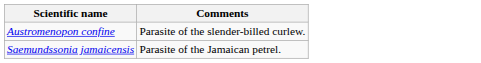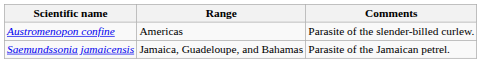+ column: Range | Americas | Jamaica, Guadeloupe, and Bahamas
